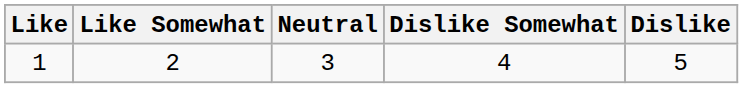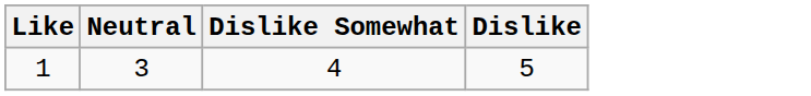- column: Like Somewhat | 2
